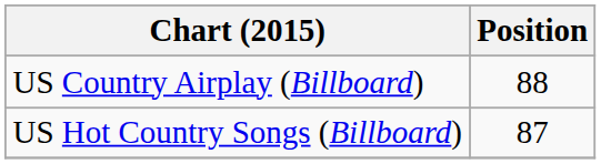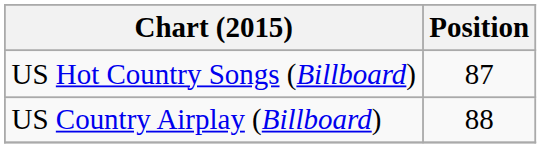rows swapped: US Country Airplay (Billboard) <-> US Hot Country Songs (Billboard)
